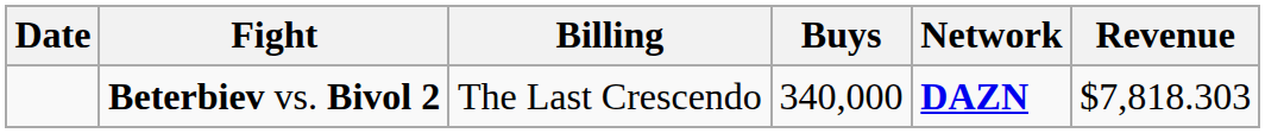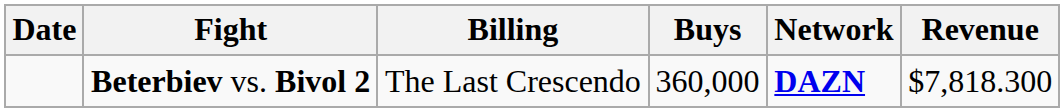Beterbiev vs. Bivol 2 | Buys: 340,000 -> 360,000
Beterbiev vs. Bivol 2 | Revenue: $7,818.303 -> $7,818.300
